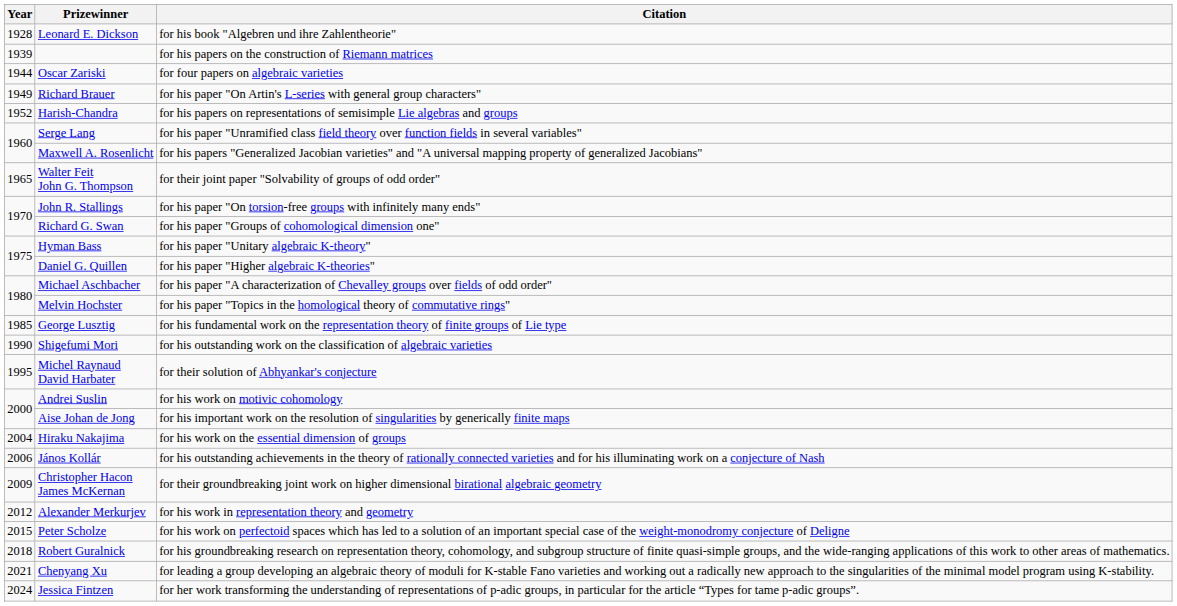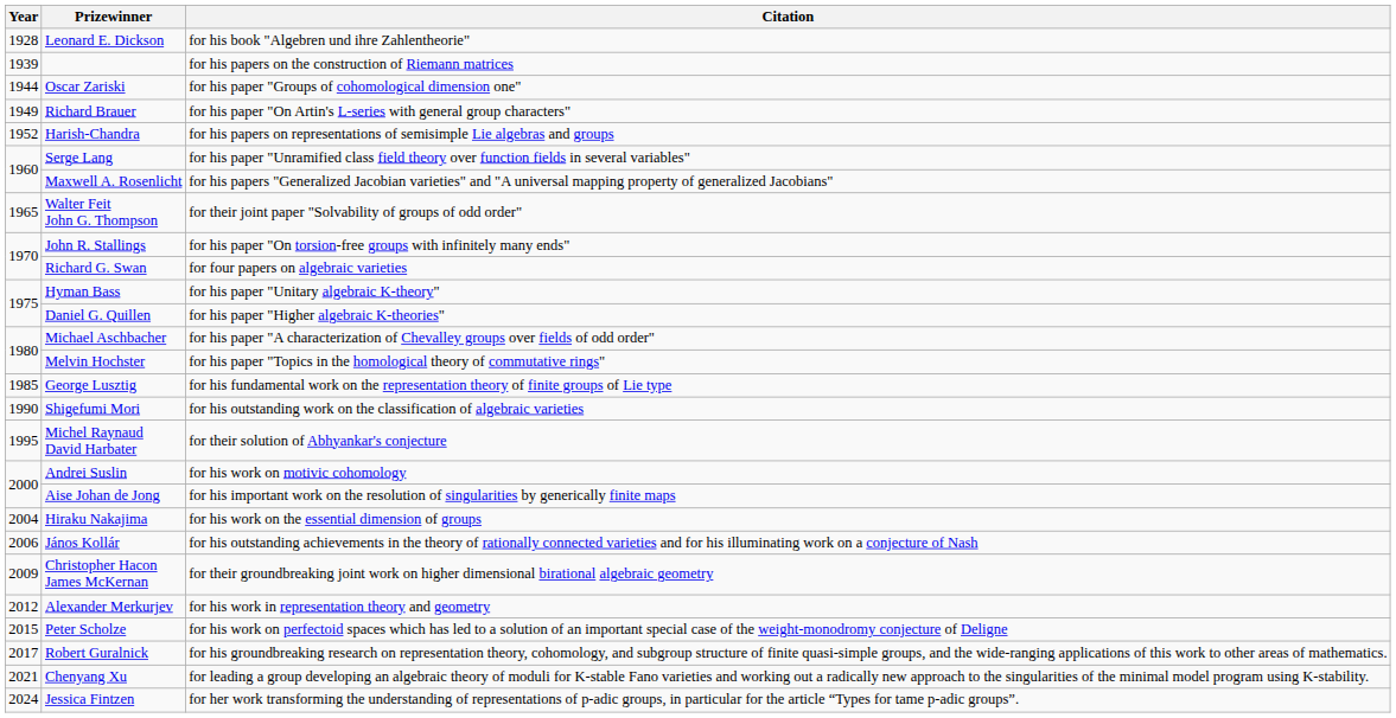Oscar Zariski | Citation: for four papers on algebraic varieties -> for his paper "Groups of cohomological dimension one"
Richard G. Swan | Citation: for his paper "Groups of cohomological dimension one" -> for four papers on algebraic varieties
Robert Guralnick | Year: 2018 -> 2017
